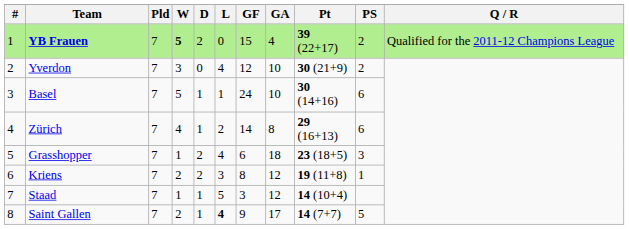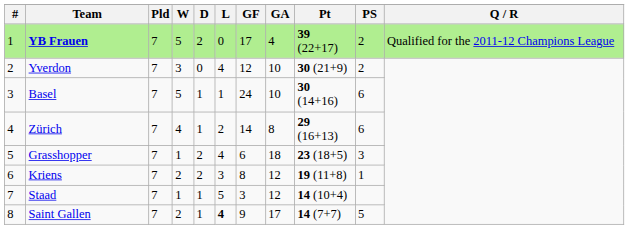YB Frauen | W: bold -> normal
YB Frauen | GF: 15 -> 17
